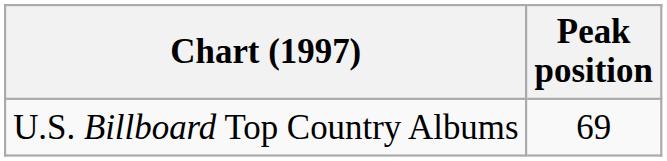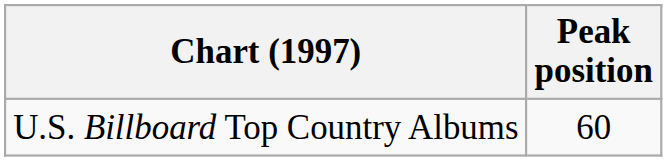U.S. Billboard Top Country Albums | Peak position: 69 -> 60
